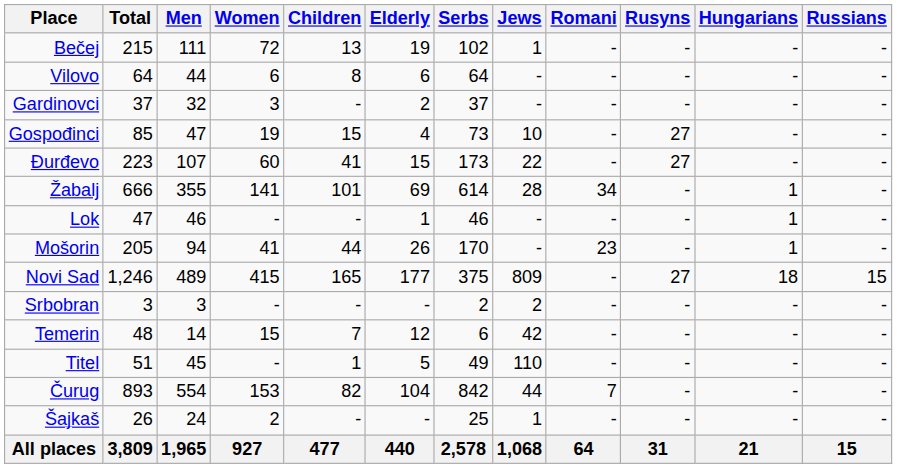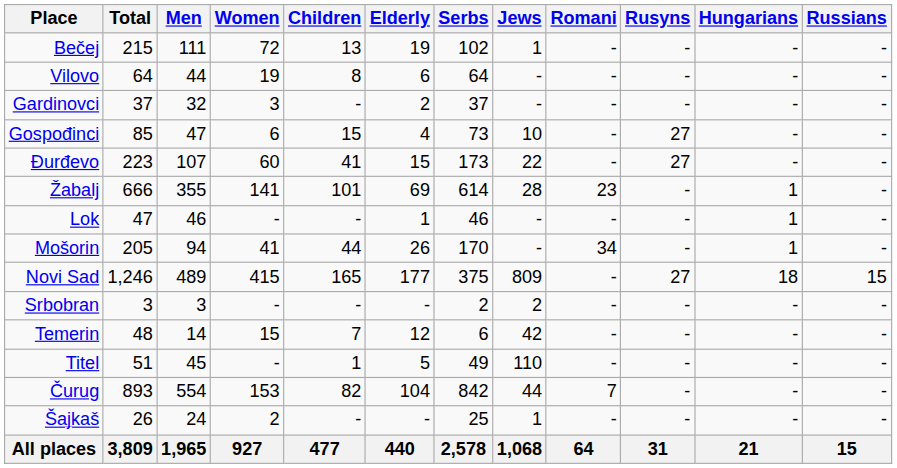Vilovo | Women: 6 -> 19
Gospođinci | Women: 19 -> 6
Žabalj | Romani: 34 -> 23
Mošorin | Romani: 23 -> 34
